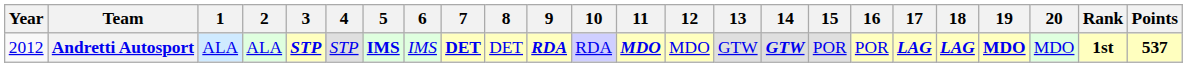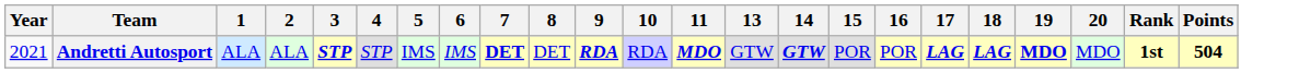- column: 12 | MDO
Andretti Autosport | Year: 2012 -> 2021
Andretti Autosport | 5: bold -> normal
Andretti Autosport | Points: 537 -> 504
